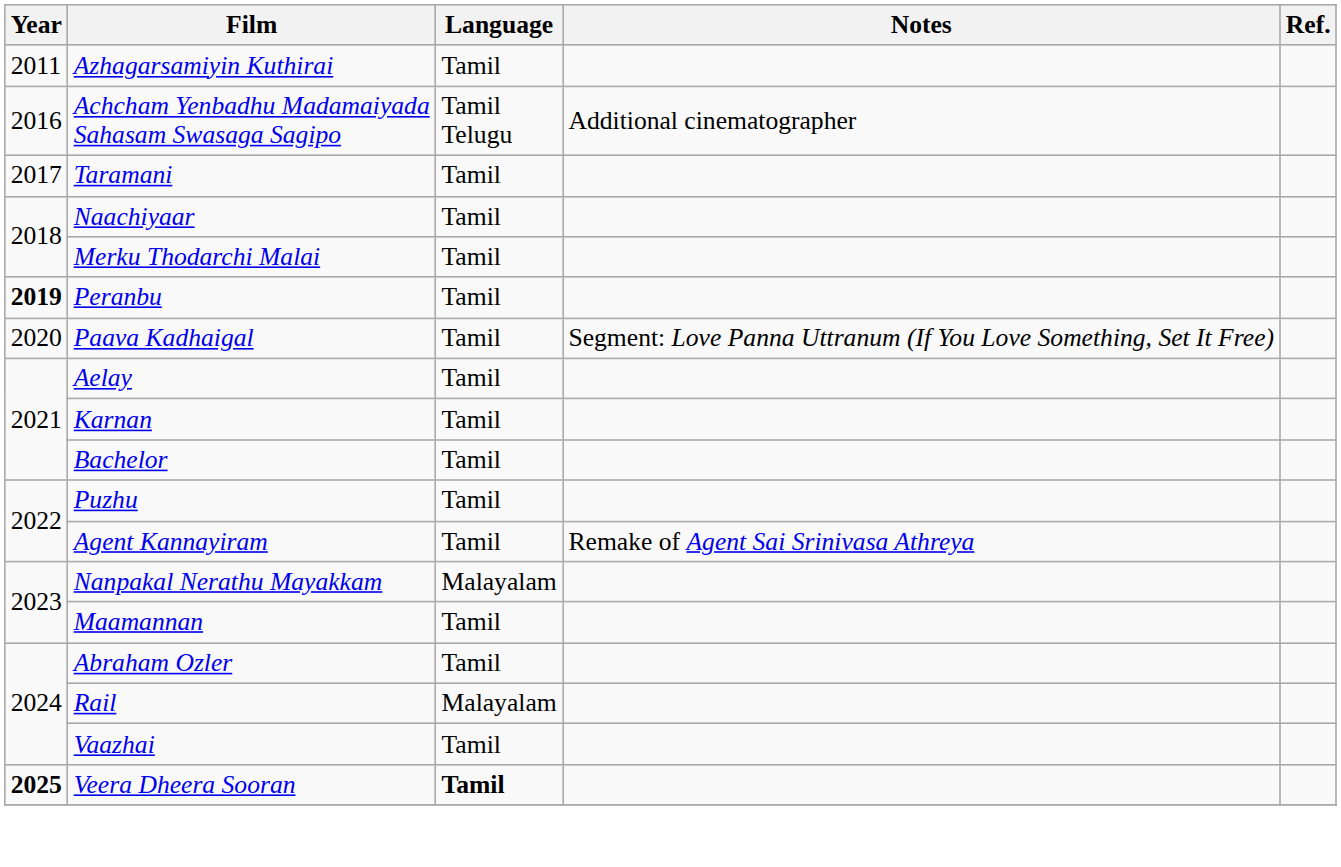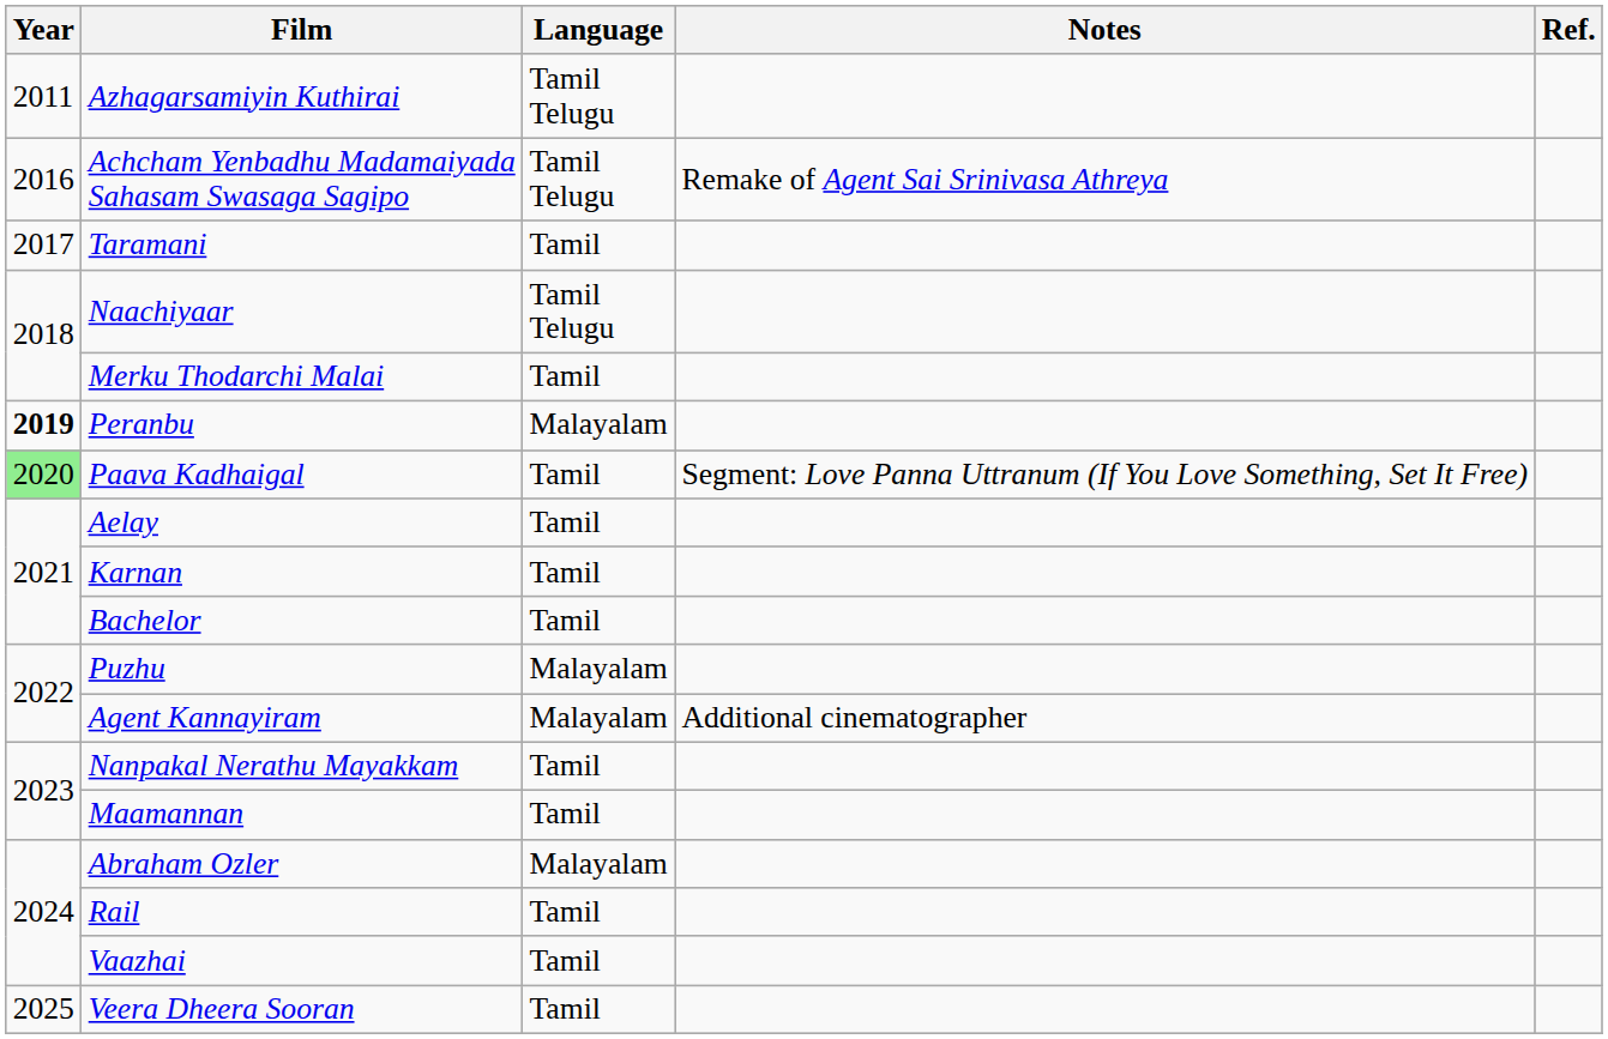Azhagarsamiyin Kuthirai | Language: Tamil -> Tamil Telugu
Achcham Yenbadhu Madamaiyada Sahasam Swasaga Sagipo | Notes: Additional cinematographer -> Remake of Agent Sai Srinivasa Athreya
Naachiyaar | Language: Tamil -> Tamil Telugu
Peranbu | Language: Tamil -> Malayalam
Paava Kadhaigal | Year: no background -> lightgreen background
Puzhu | Language: Tamil -> Malayalam
Agent Kannayiram | Language: Tamil -> Malayalam
Agent Kannayiram | Notes: Remake of Agent Sai Srinivasa Athreya -> Additional cinematographer
Nanpakal Nerathu Mayakkam | Language: Malayalam -> Tamil
Abraham Ozler | Language: Tamil -> Malayalam
Rail | Language: Malayalam -> Tamil
Veera Dheera Sooran | Year: bold -> normal
Veera Dheera Sooran | Language: bold -> normal
